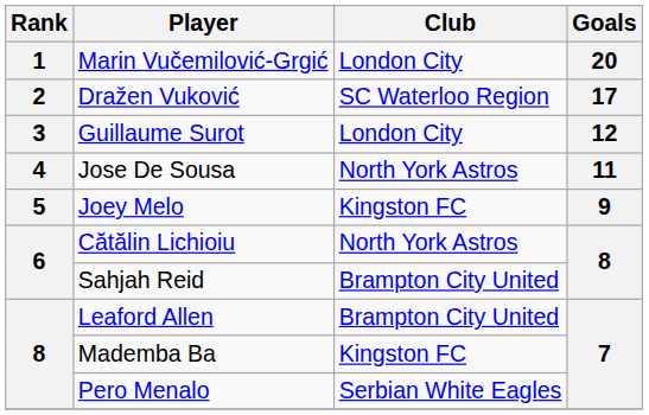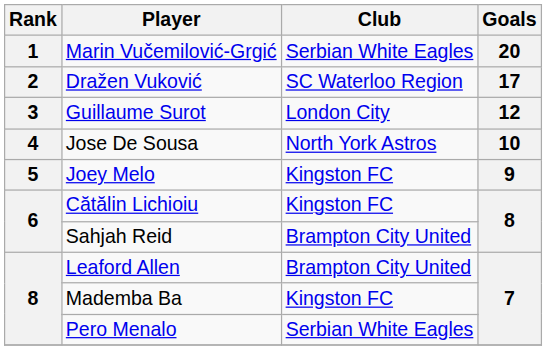Marin Vučemilović-Grgić | Club: London City -> Serbian White Eagles
Jose De Sousa | Goals: 11 -> 10
Cătălin Lichioiu | Club: North York Astros -> Kingston FC
